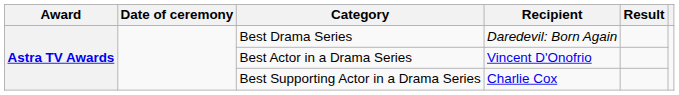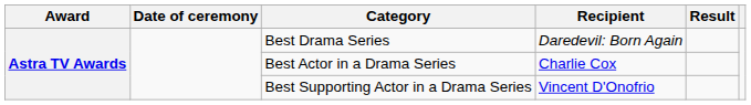Best Actor in a Drama Series | Recipient: Vincent D'Onofrio -> Charlie Cox
Best Supporting Actor in a Drama Series | Recipient: Charlie Cox -> Vincent D'Onofrio
